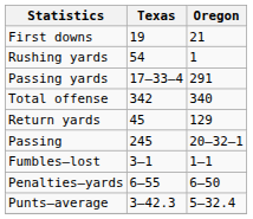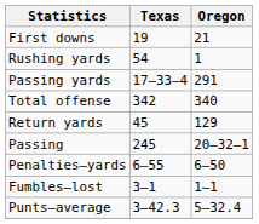rows swapped: Fumbles–lost <-> Penalties–yards
